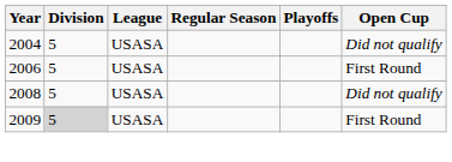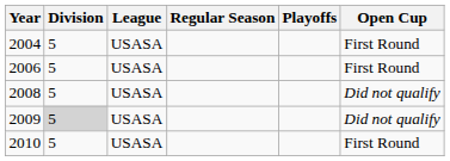2004 | Open Cup: Did not qualify -> First Round
2009 | Open Cup: First Round -> Did not qualify
+ row: 2010 | 5 | USASA | First Round
